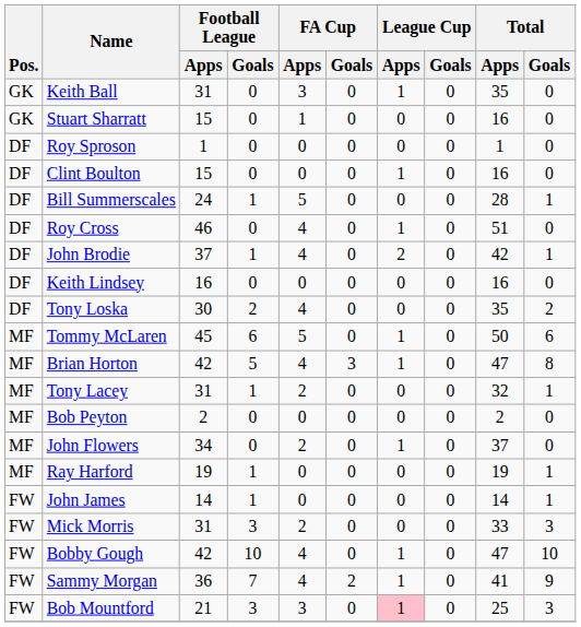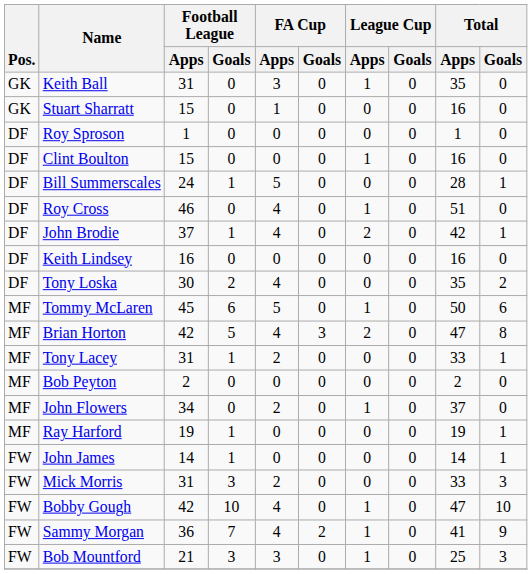Brian Horton | League Cup / Apps: 1 -> 2
Tony Lacey | Total / Apps: 32 -> 33
Bob Mountford | League Cup / Apps: pink background -> no background
